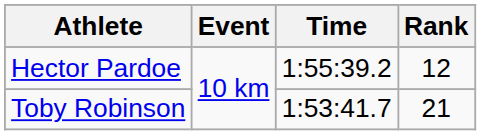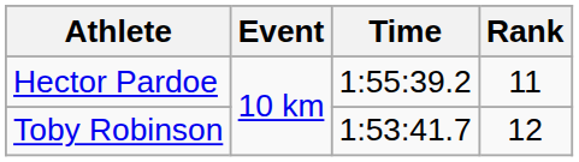Hector Pardoe | Rank: 12 -> 11
Toby Robinson | Rank: 21 -> 12
